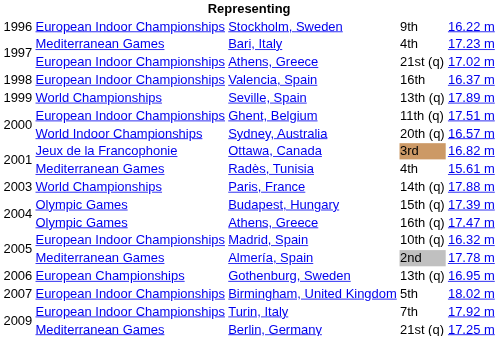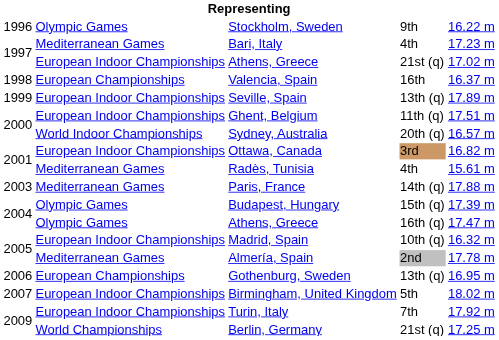Stockholm, Sweden | column 2: European Indoor Championships -> Olympic Games
Valencia, Spain | column 2: European Indoor Championships -> European Championships
Seville, Spain | column 2: World Championships -> European Indoor Championships
Ottawa, Canada | column 2: Jeux de la Francophonie -> European Indoor Championships
Paris, France | column 2: World Championships -> Mediterranean Games
Berlin, Germany | column 2: Mediterranean Games -> World Championships
